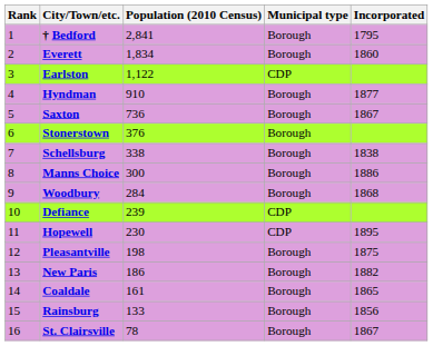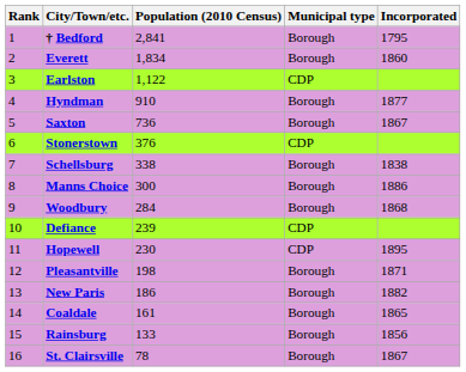Stonerstown | Municipal type: Borough -> CDP
Pleasantville | Incorporated: 1875 -> 1871
